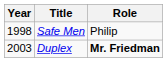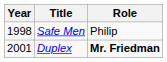Duplex | Year: 2003 -> 2001
